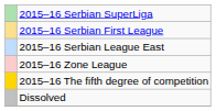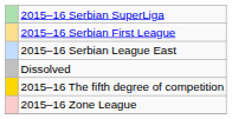rows swapped: 2015–16 Zone League <-> Dissolved
